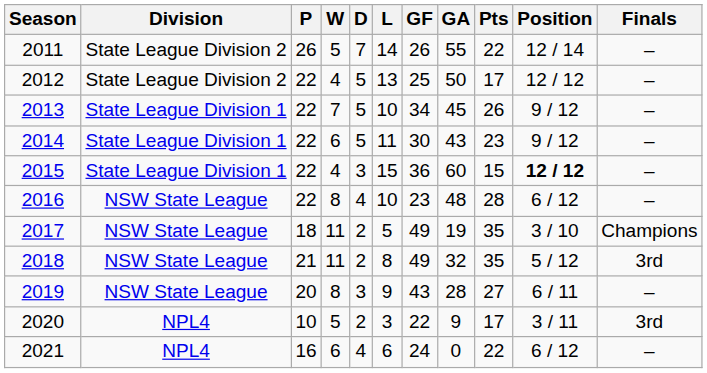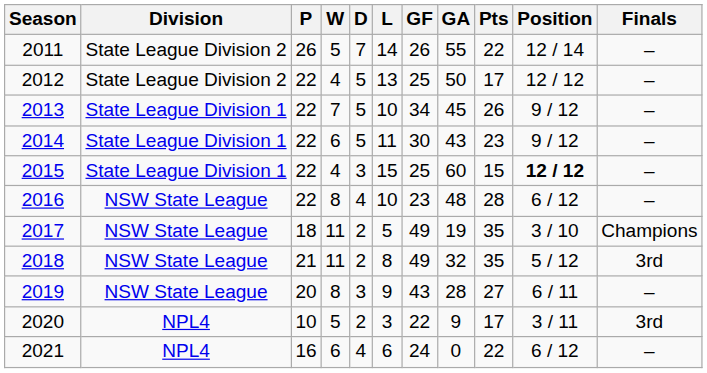2015 | GF: 36 -> 25
